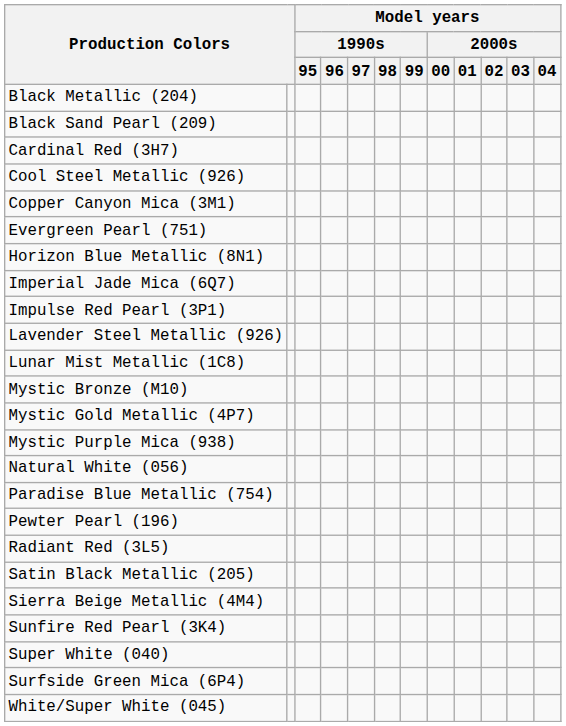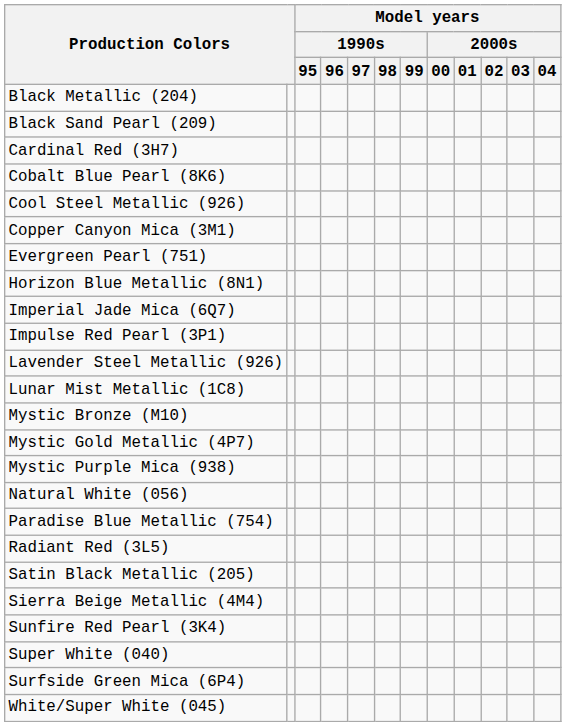+ row: Cobalt Blue Pearl (8K6)
- row: Pewter Pearl (196)
